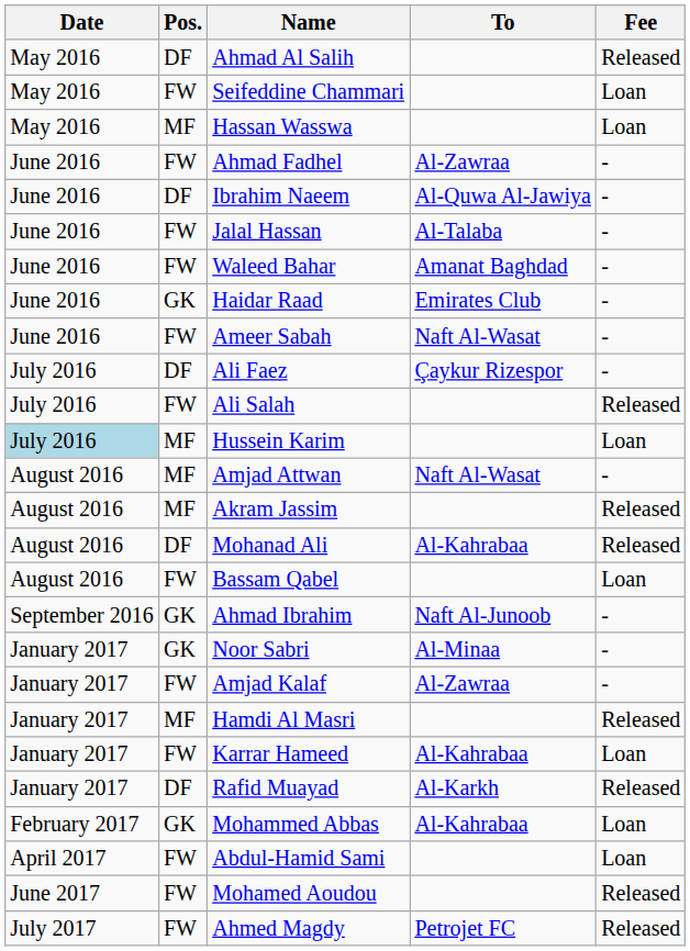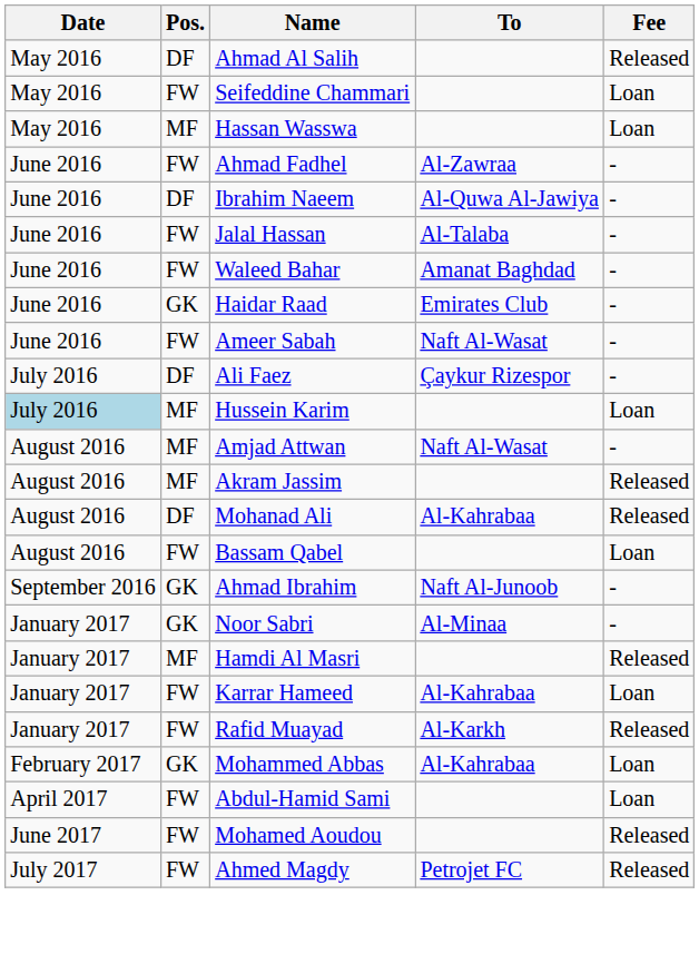- row: July 2016 | FW | Ali Salah | Released
- row: January 2017 | FW | Amjad Kalaf | Al-Zawraa | -
Rafid Muayad | Pos.: DF -> FW
